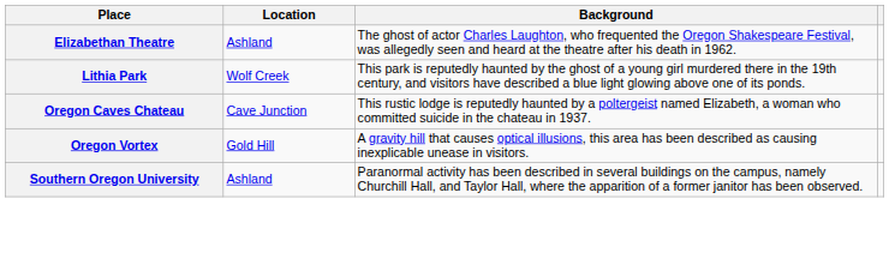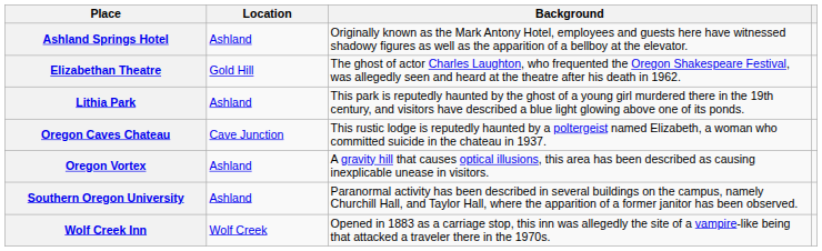+ row: Ashland Springs Hotel | Ashland | Originally known as the Mark Antony Hotel, employees and guests here have witnessed shadowy figures as well as the apparition of a bellboy at the elevator.
Elizabethan Theatre | Location: Ashland -> Gold Hill
Lithia Park | Location: Wolf Creek -> Ashland
Oregon Vortex | Location: Gold Hill -> Ashland
+ row: Wolf Creek Inn | Wolf Creek | Opened in 1883 as a carriage stop, this inn was allegedly the site of a vampire-like being that attacked a traveler there in the 1970s.
